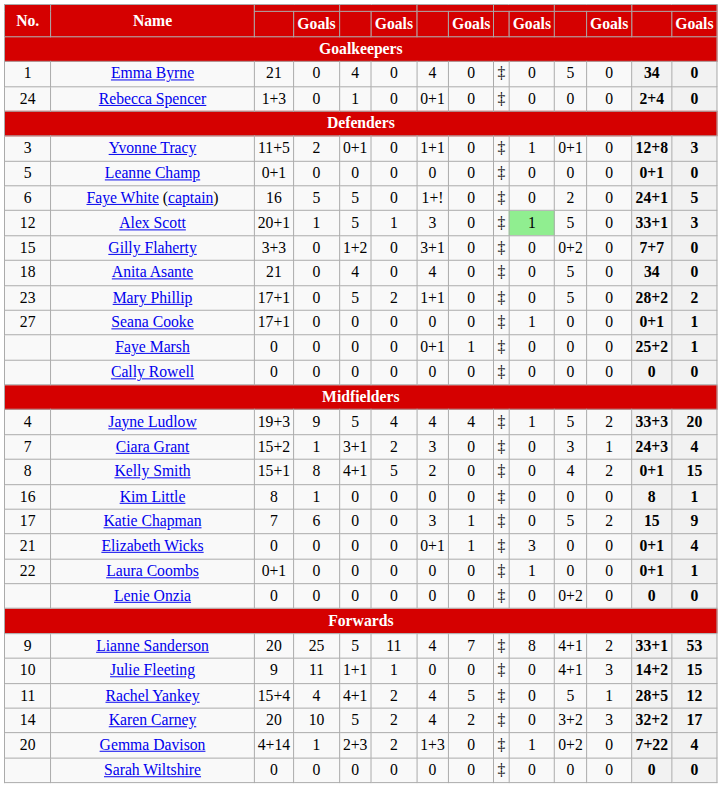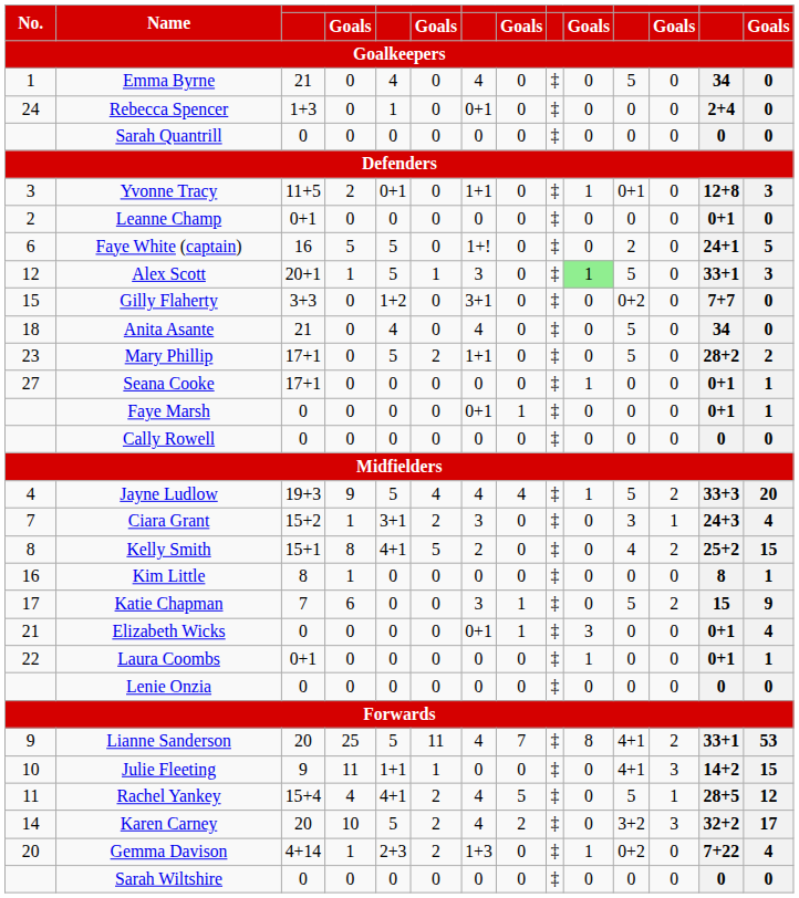+ row: Sarah Quantrill | 0 | 0 | 0 | 0 | 0 | 0 | ‡ | 0 | 0 | 0 | 0 | 0
Leanne Champ | No.: 5 -> 2
Faye Marsh | column 13: 25+2 -> 0+1
Kelly Smith | column 13: 0+1 -> 25+2
Lenie Onzia | column 11: 0+2 -> 0
